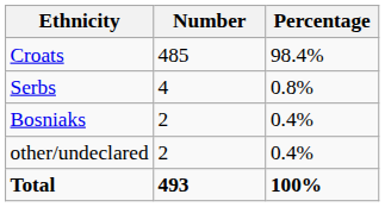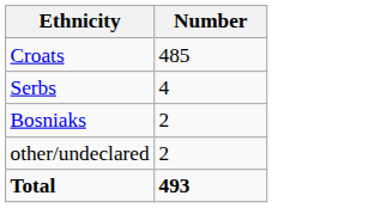- column: Percentage | 98.4% | 0.8% | 0.4% | 0.4% | 100%
